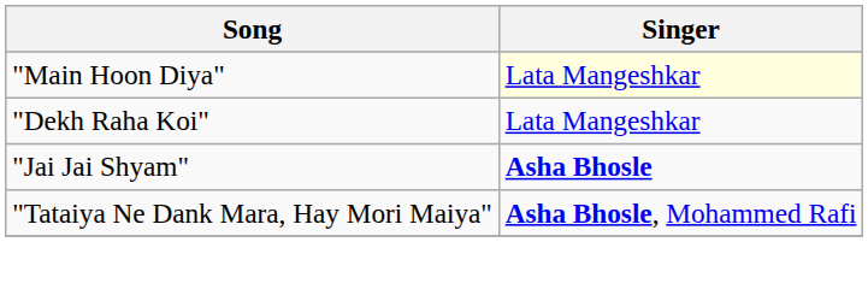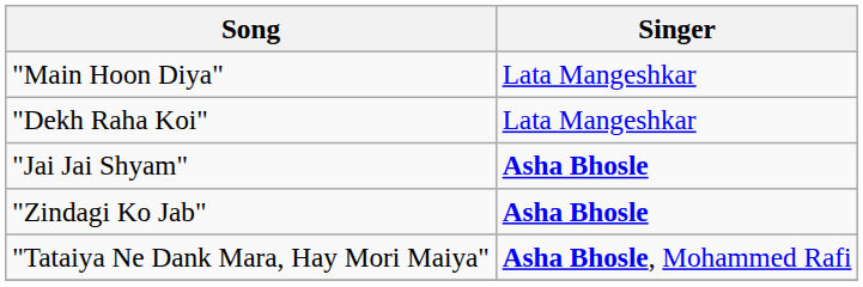"Main Hoon Diya" | Singer: lightyellow background -> no background
+ row: "Zindagi Ko Jab" | Asha Bhosle
